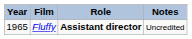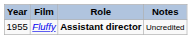Fluffy | Year: 1965 -> 1955
